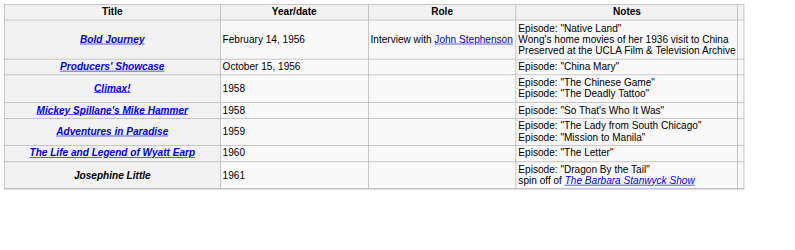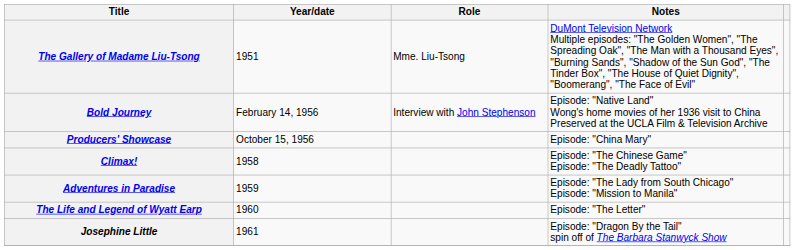+ row: The Gallery of Madame Liu-Tsong | 1951 | Mme. Liu-Tsong | DuMont Television Network Multiple episodes: "The Golden Women", "The Spreading Oak", "The Man with a Thousand Eyes", "Burning Sands", "Shadow of the Sun God", "The Tinder Box", "The House of Quiet Dignity", "Boomerang", "The Face of Evil"
- row: Mickey Spillane's Mike Hammer | 1958 | Episode: "So That's Who It Was"
